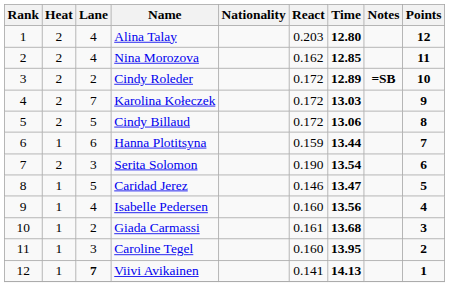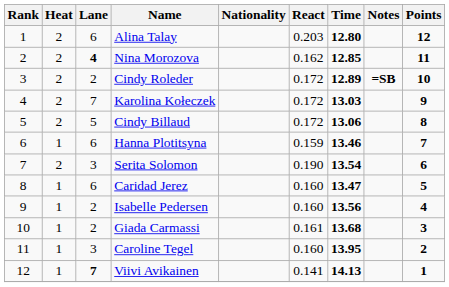Alina Talay | Lane: 4 -> 6
Nina Morozova | Lane: normal -> bold
Hanna Plotitsyna | Time: 13.44 -> 13.46
Caridad Jerez | Lane: 5 -> 6
Caridad Jerez | React: 0.146 -> 0.160
Isabelle Pedersen | Lane: 4 -> 2
